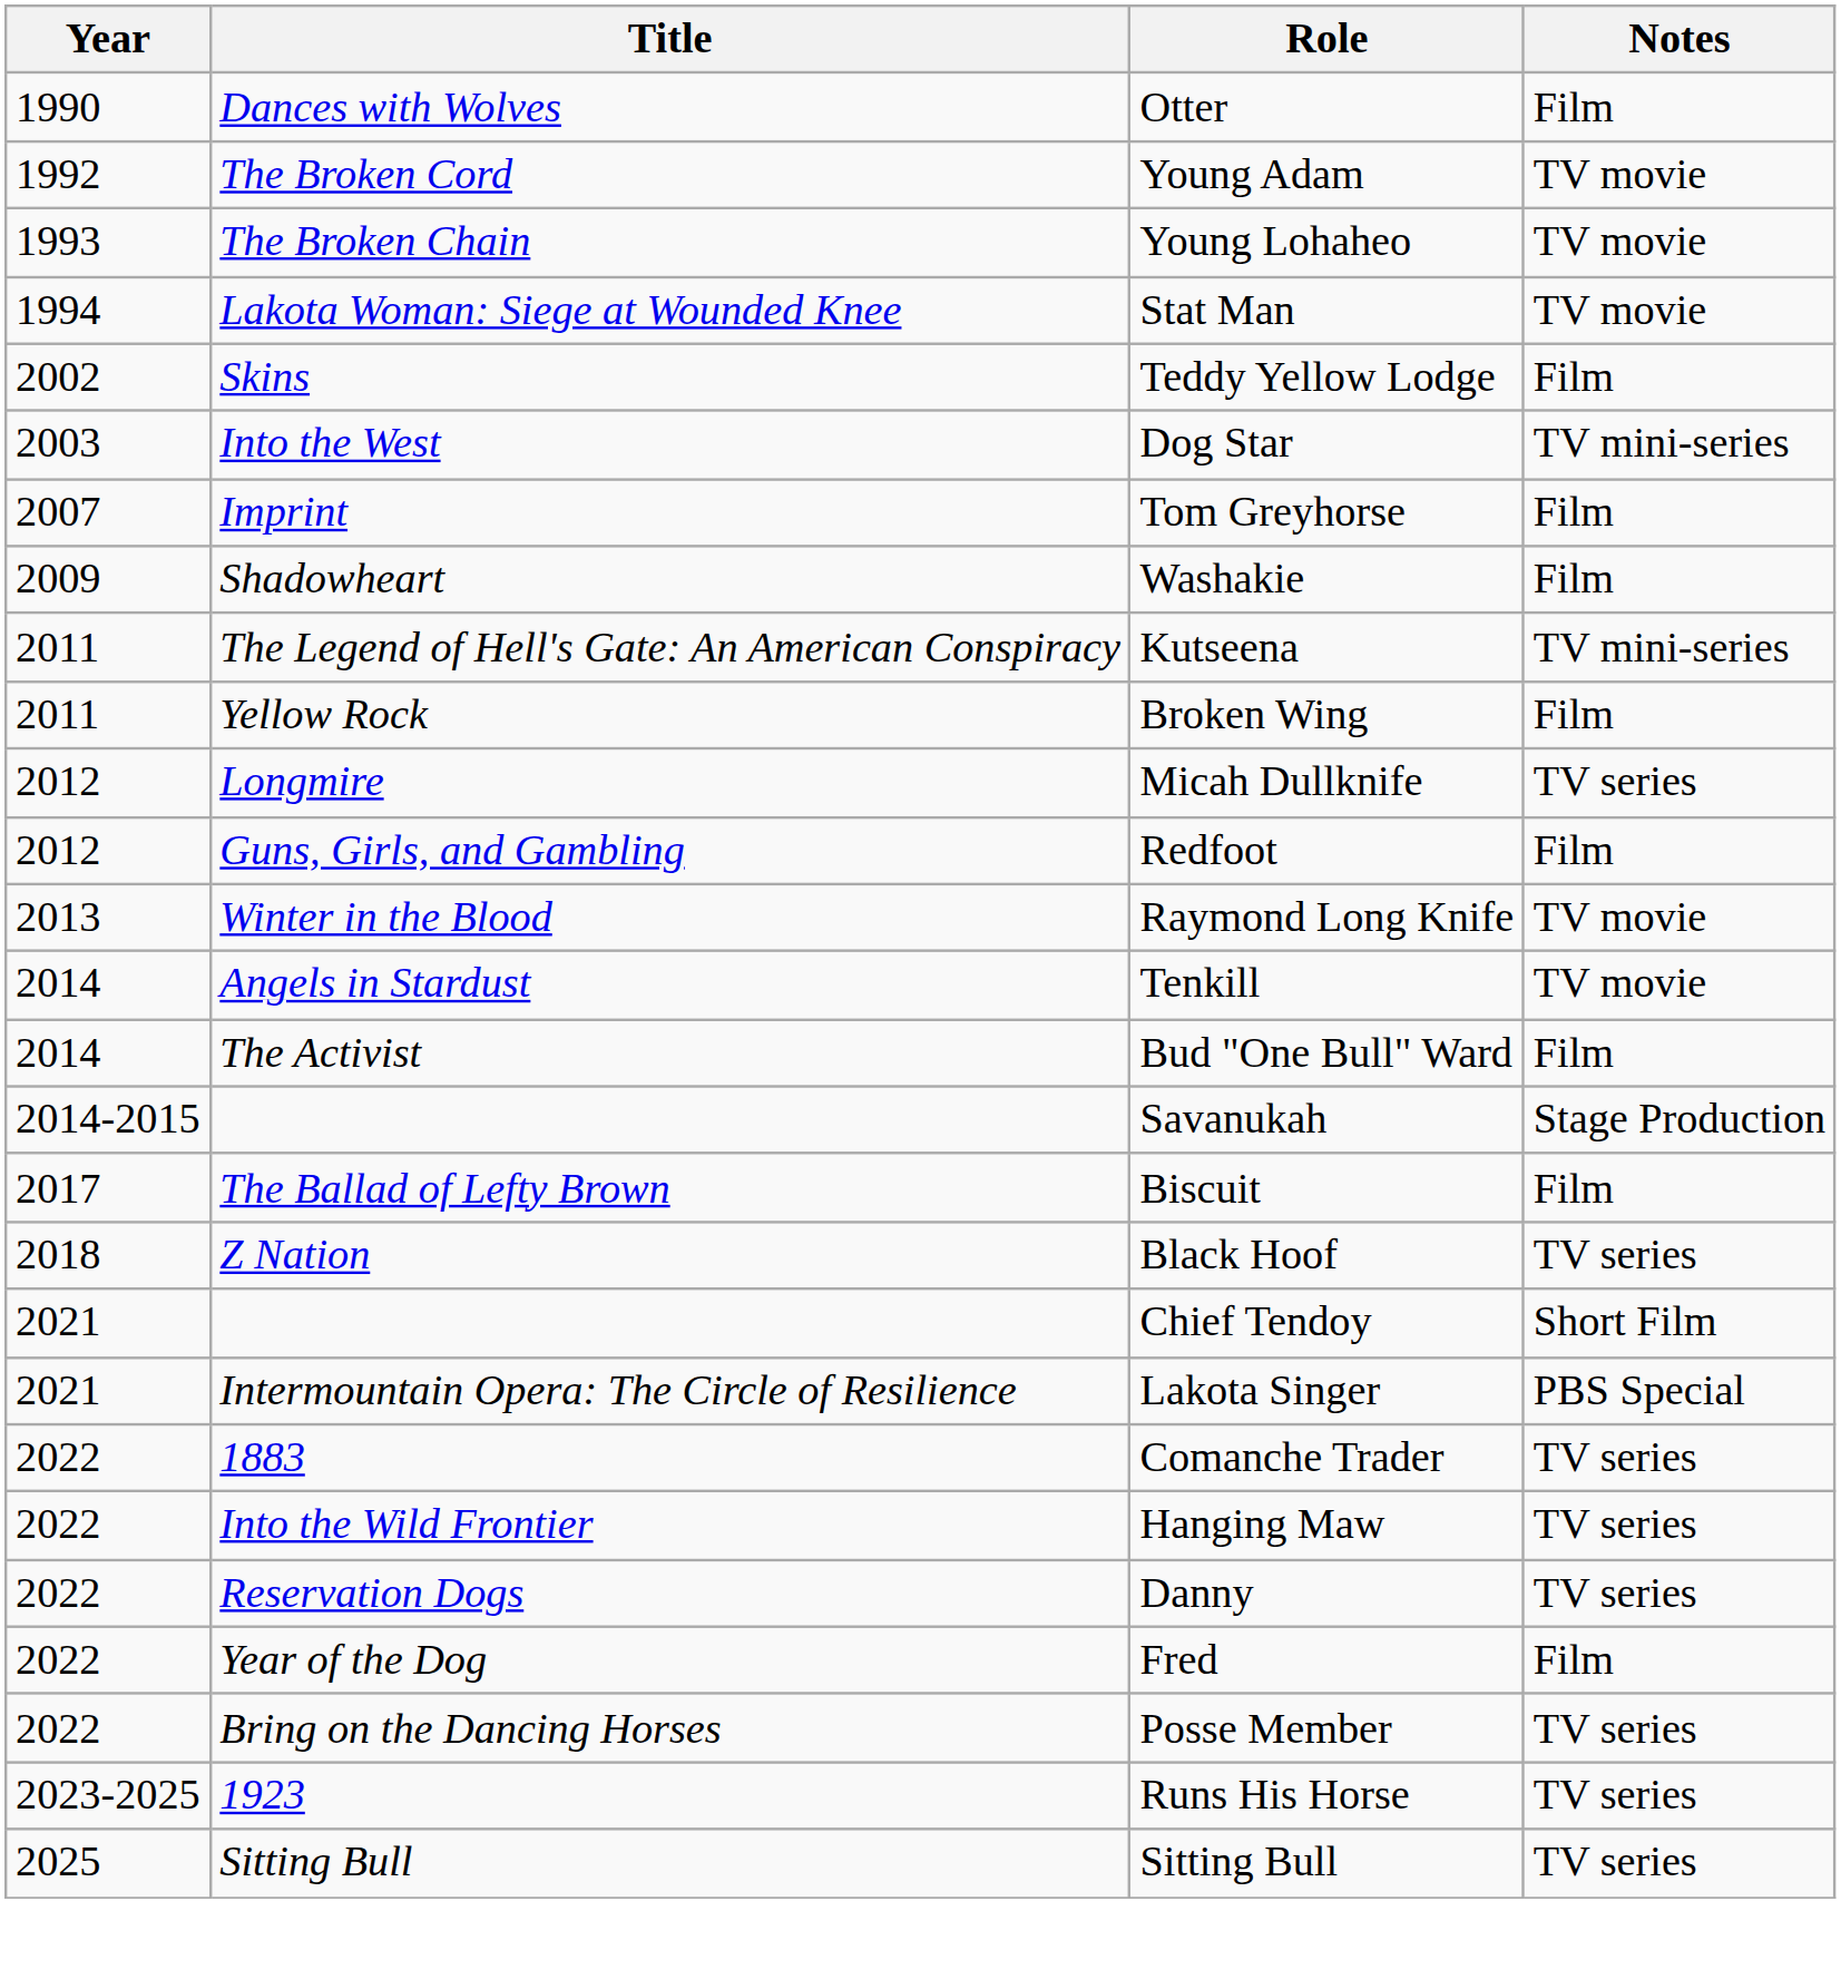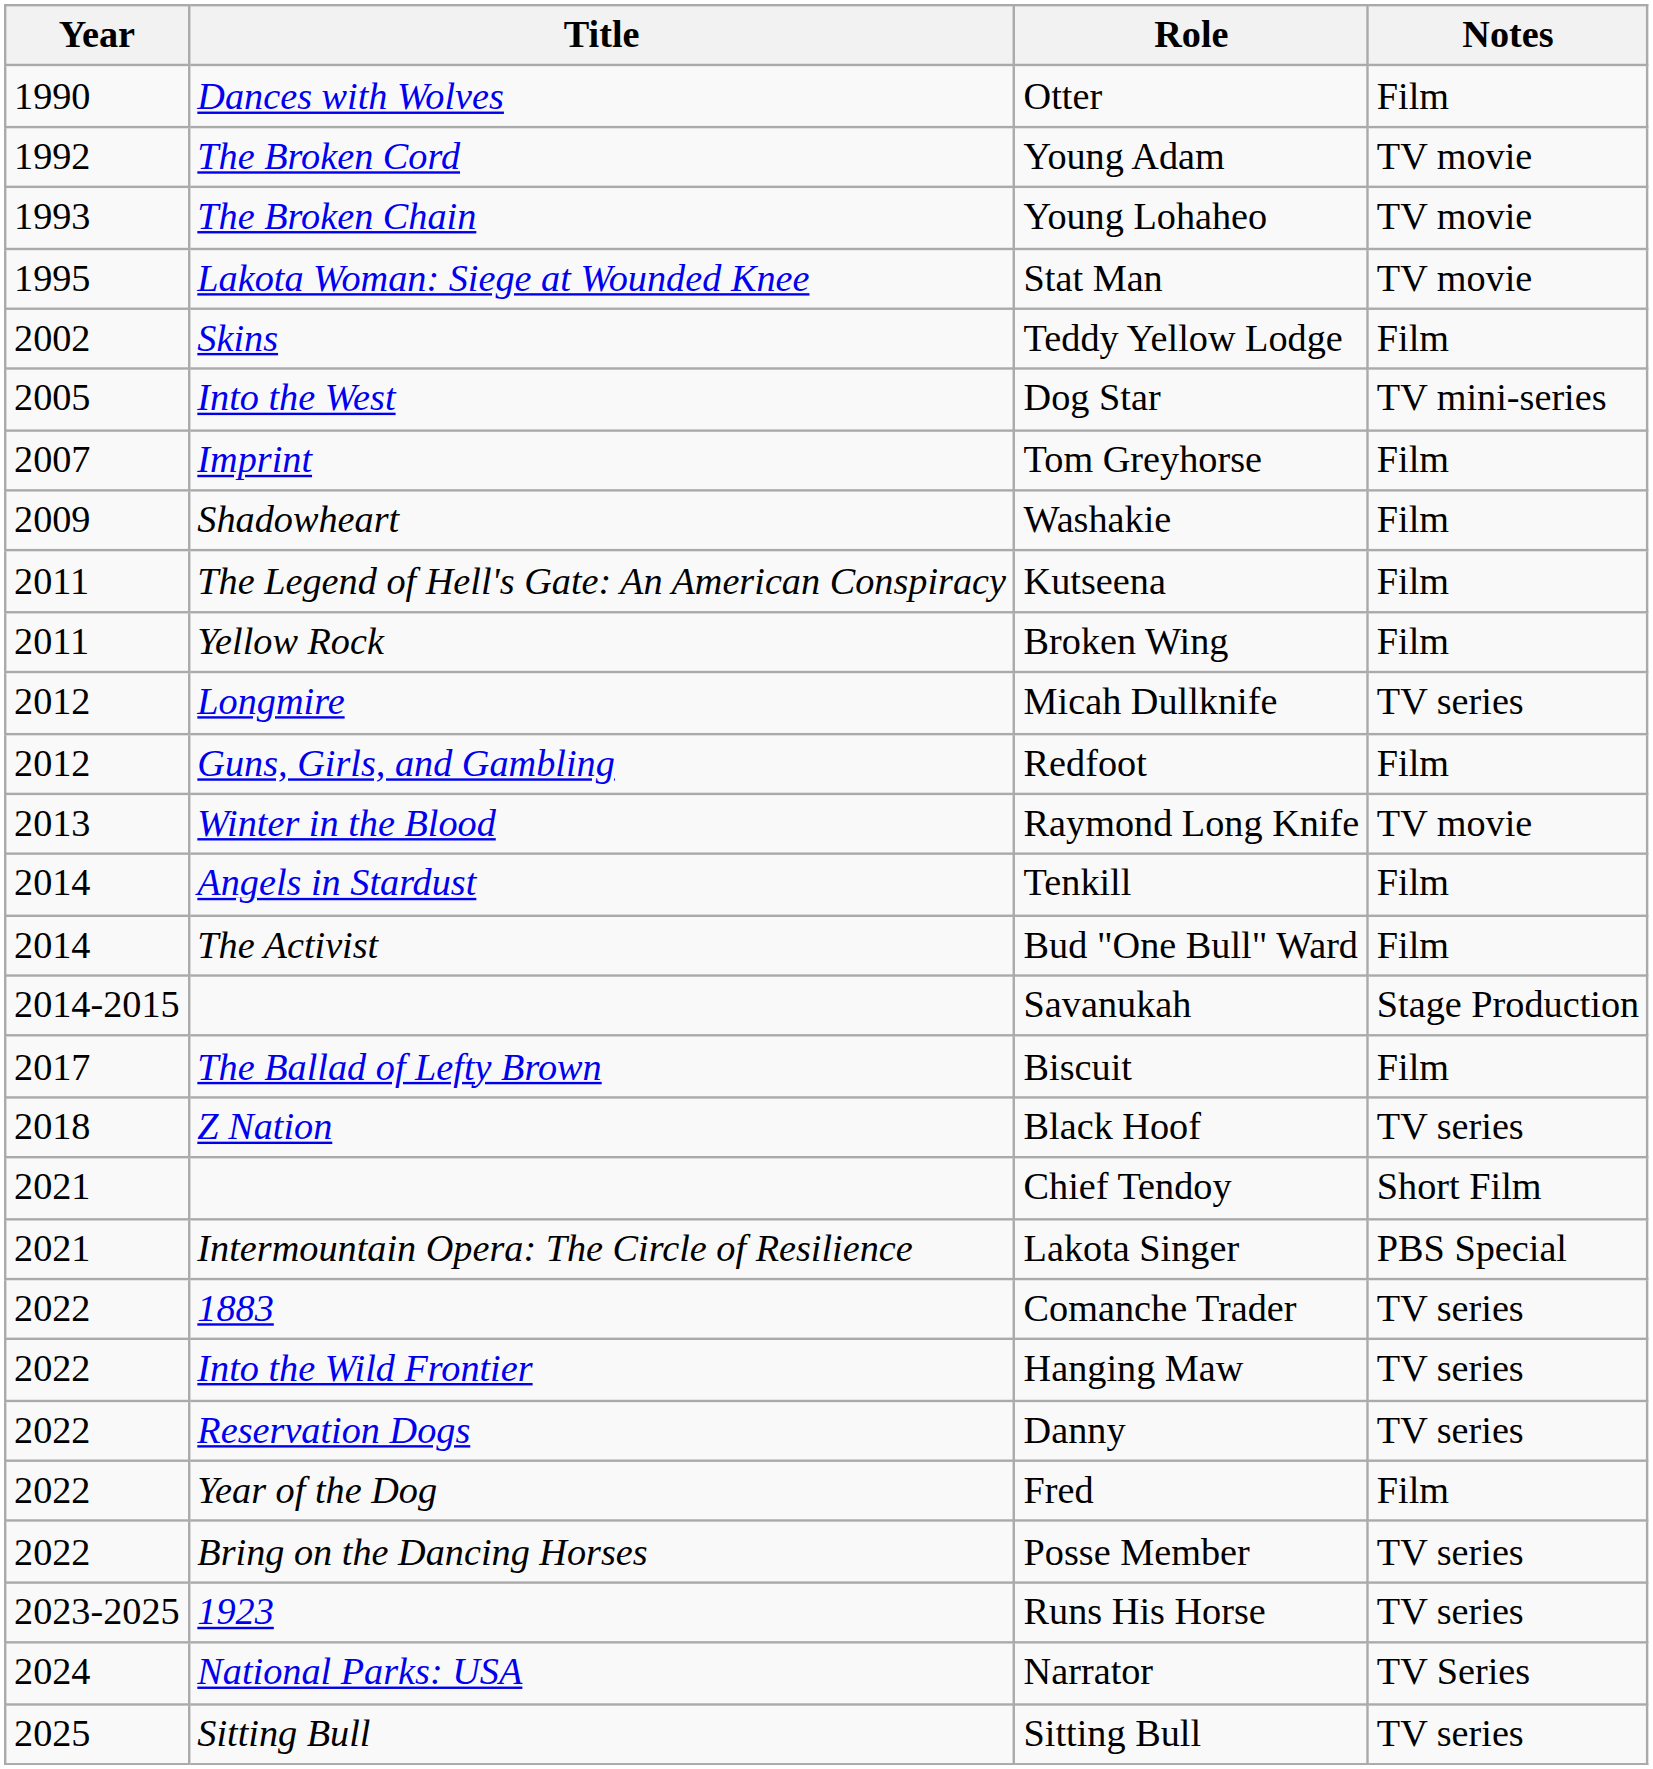Stat Man | Year: 1994 -> 1995
Dog Star | Year: 2003 -> 2005
Kutseena | Notes: TV mini-series -> Film
Tenkill | Notes: TV movie -> Film
+ row: 2024 | National Parks: USA | Narrator | TV Series
